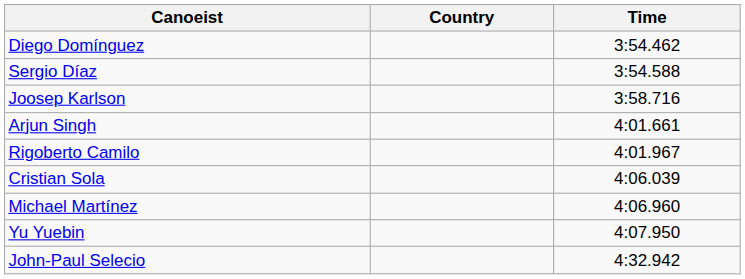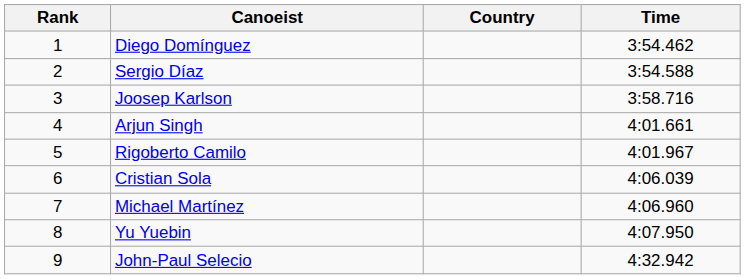+ column: Rank | 1 | 2 | 3 | 4 | 5 | 6 | 7 | 8 | 9
